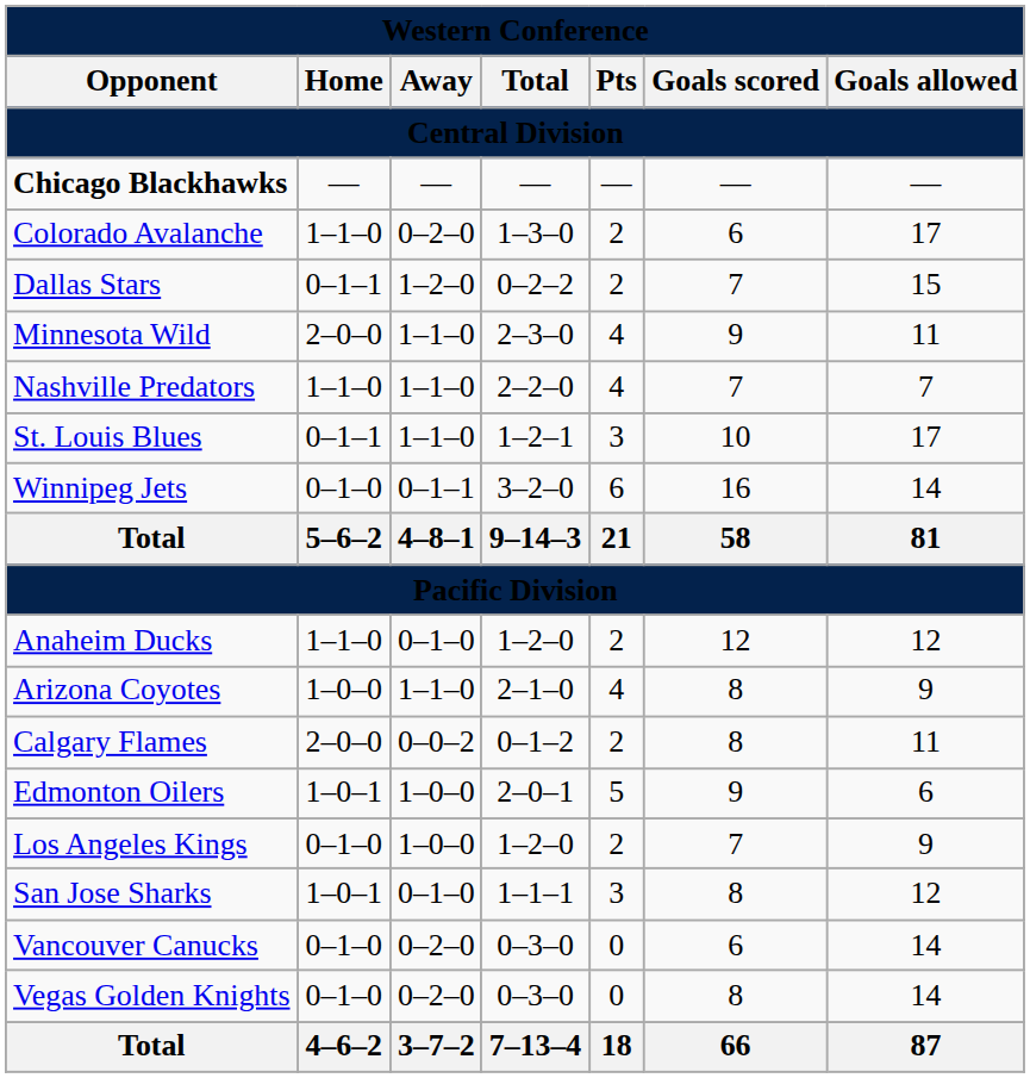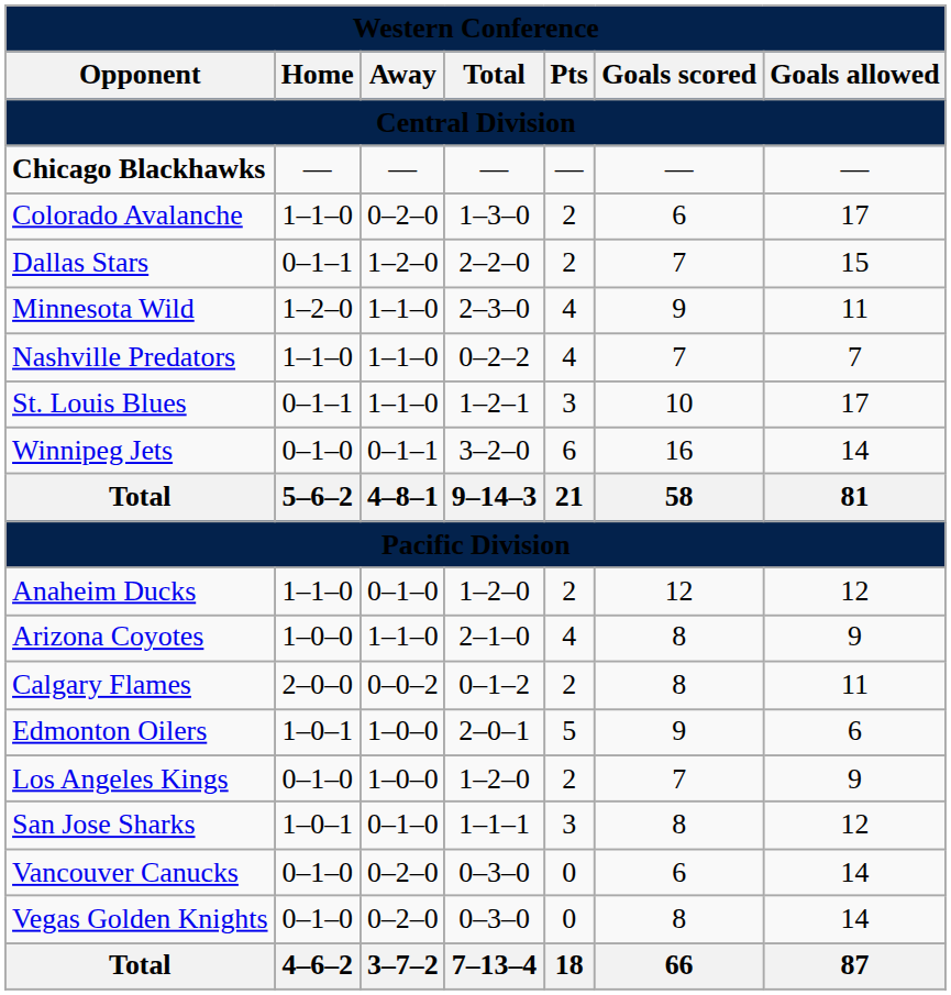Dallas Stars | column 4: 0–2–2 -> 2–2–0
Minnesota Wild | column 2: 2–0–0 -> 1–2–0
Nashville Predators | column 4: 2–2–0 -> 0–2–2
